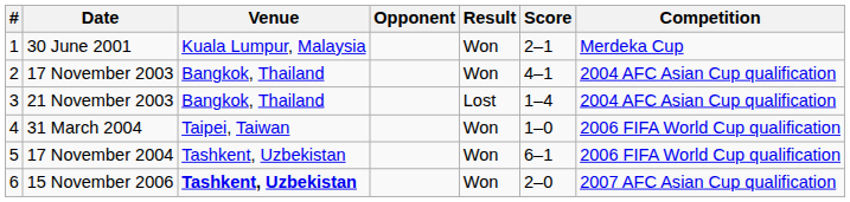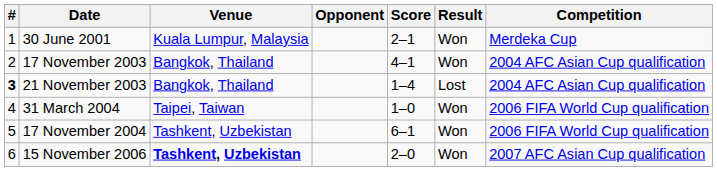columns swapped: Score <-> Result
21 November 2003 | #: normal -> bold
